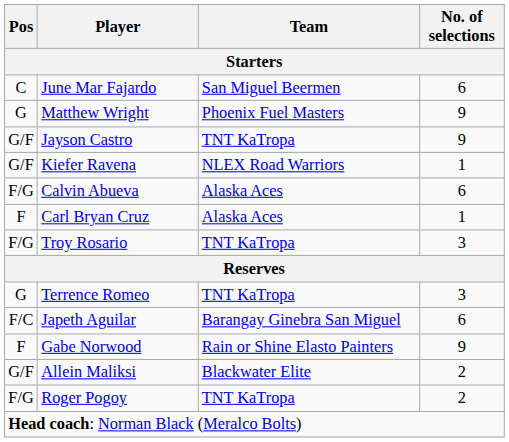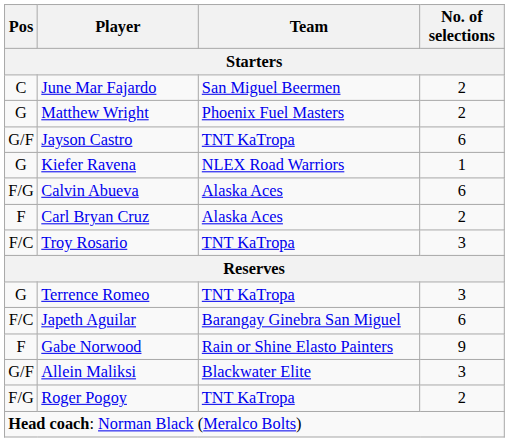June Mar Fajardo | No. of selections: 6 -> 2
Matthew Wright | No. of selections: 9 -> 2
Jayson Castro | No. of selections: 9 -> 6
Kiefer Ravena | Pos: G/F -> G
Carl Bryan Cruz | No. of selections: 1 -> 2
Troy Rosario | Pos: F/G -> F/C
Allein Maliksi | No. of selections: 2 -> 3
